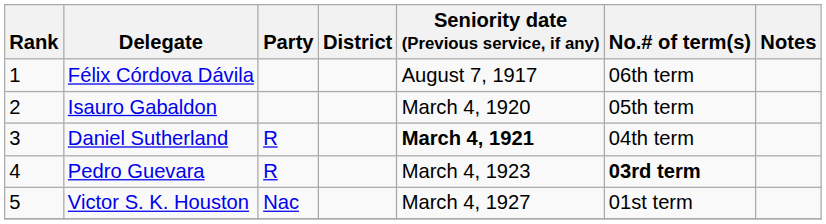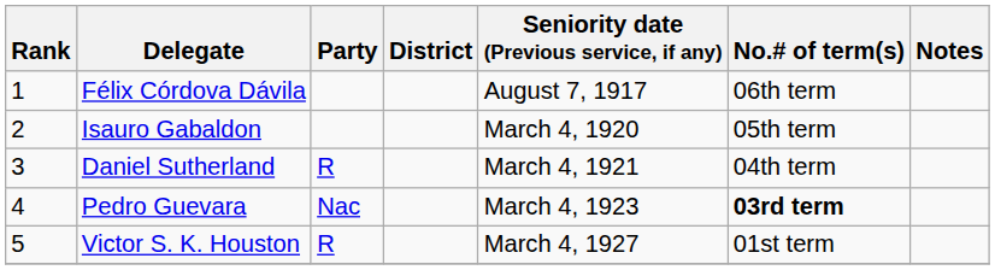Daniel Sutherland | Seniority date (Previous service, if any): bold -> normal
Pedro Guevara | Party: R -> Nac
Victor S. K. Houston | Party: Nac -> R
